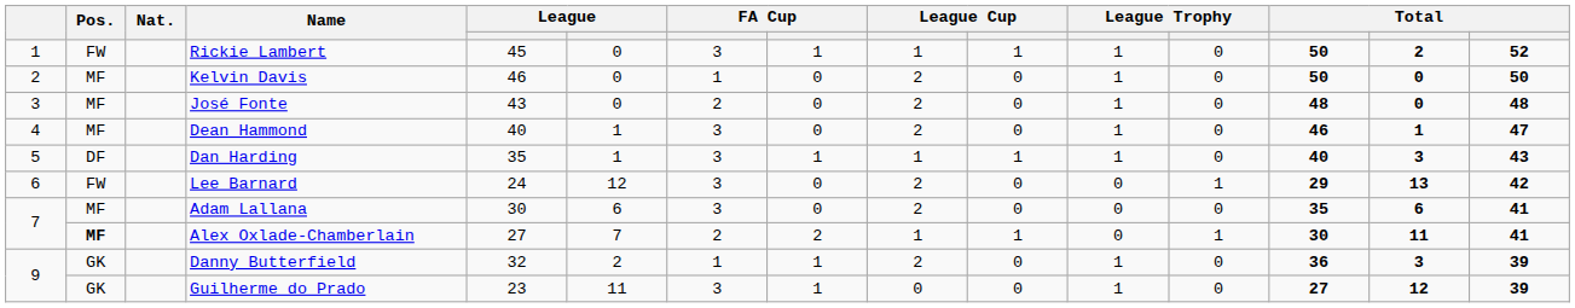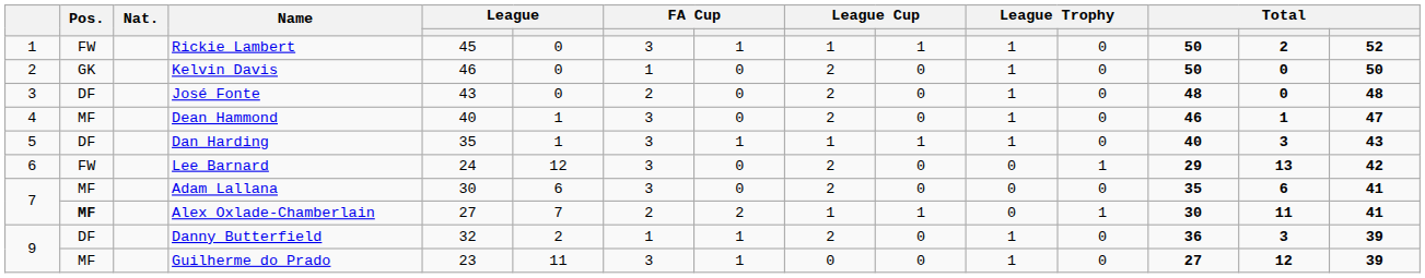Kelvin Davis | Pos.: MF -> GK
José Fonte | Pos.: MF -> DF
Danny Butterfield | Pos.: GK -> DF
Guilherme do Prado | Pos.: GK -> MF
